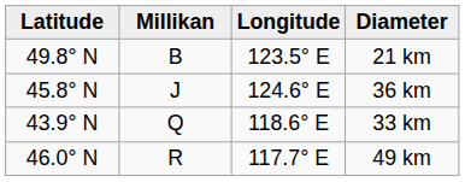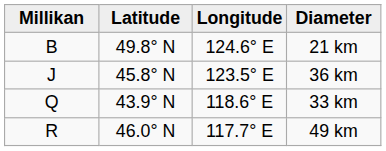columns swapped: Millikan <-> Latitude
21 km | Longitude: 123.5° E -> 124.6° E
36 km | Longitude: 124.6° E -> 123.5° E
